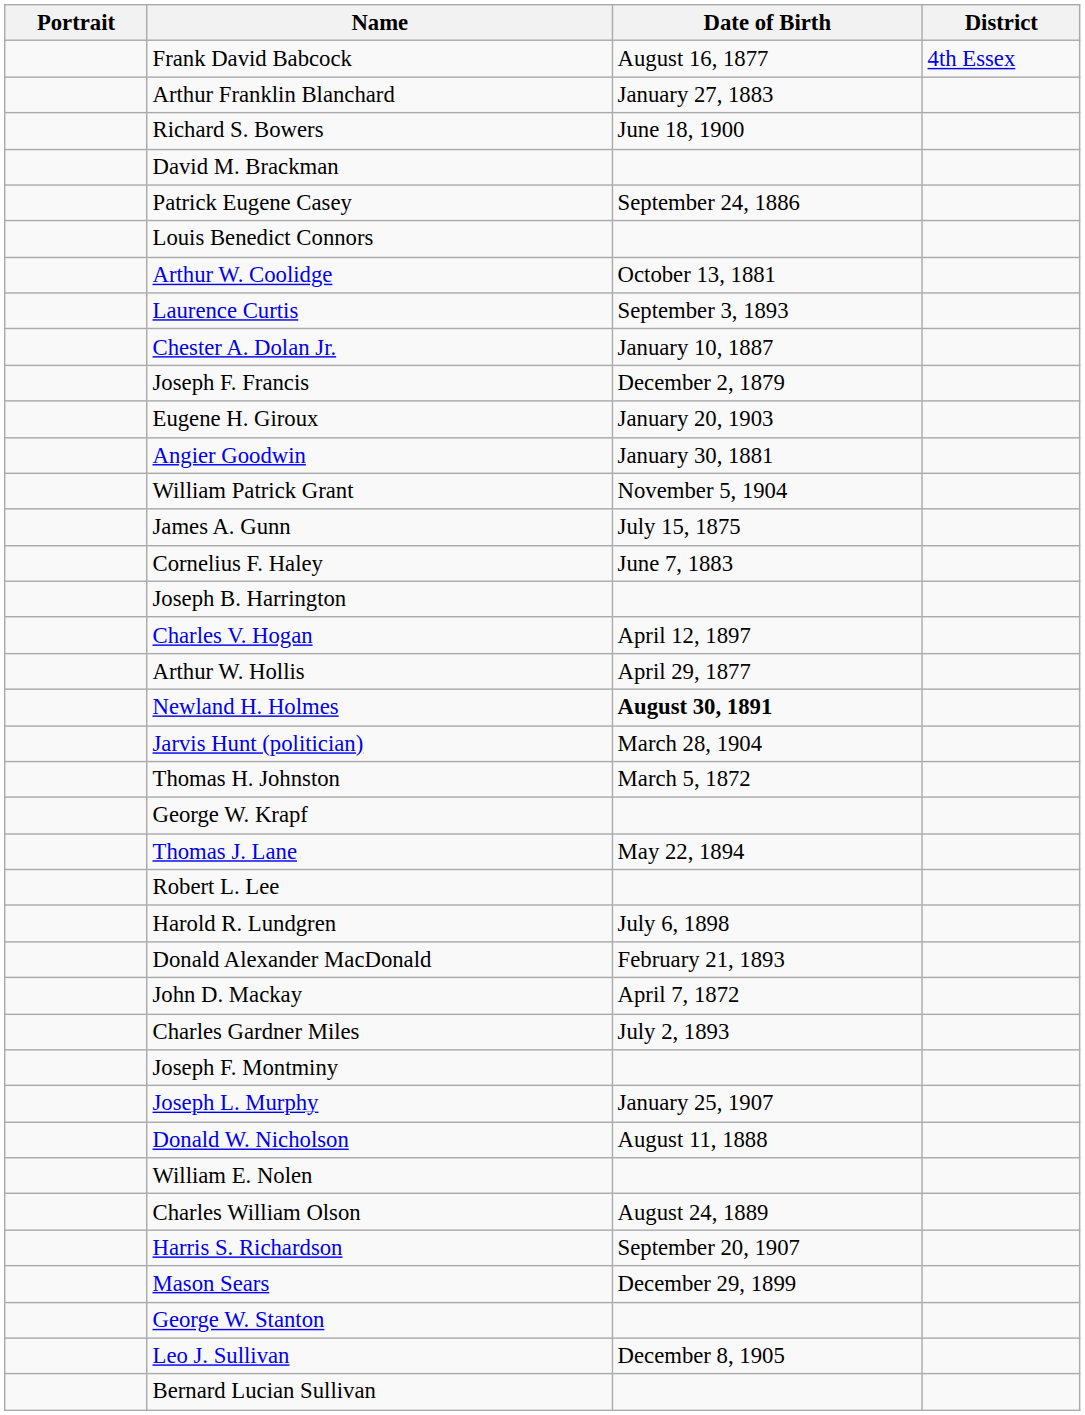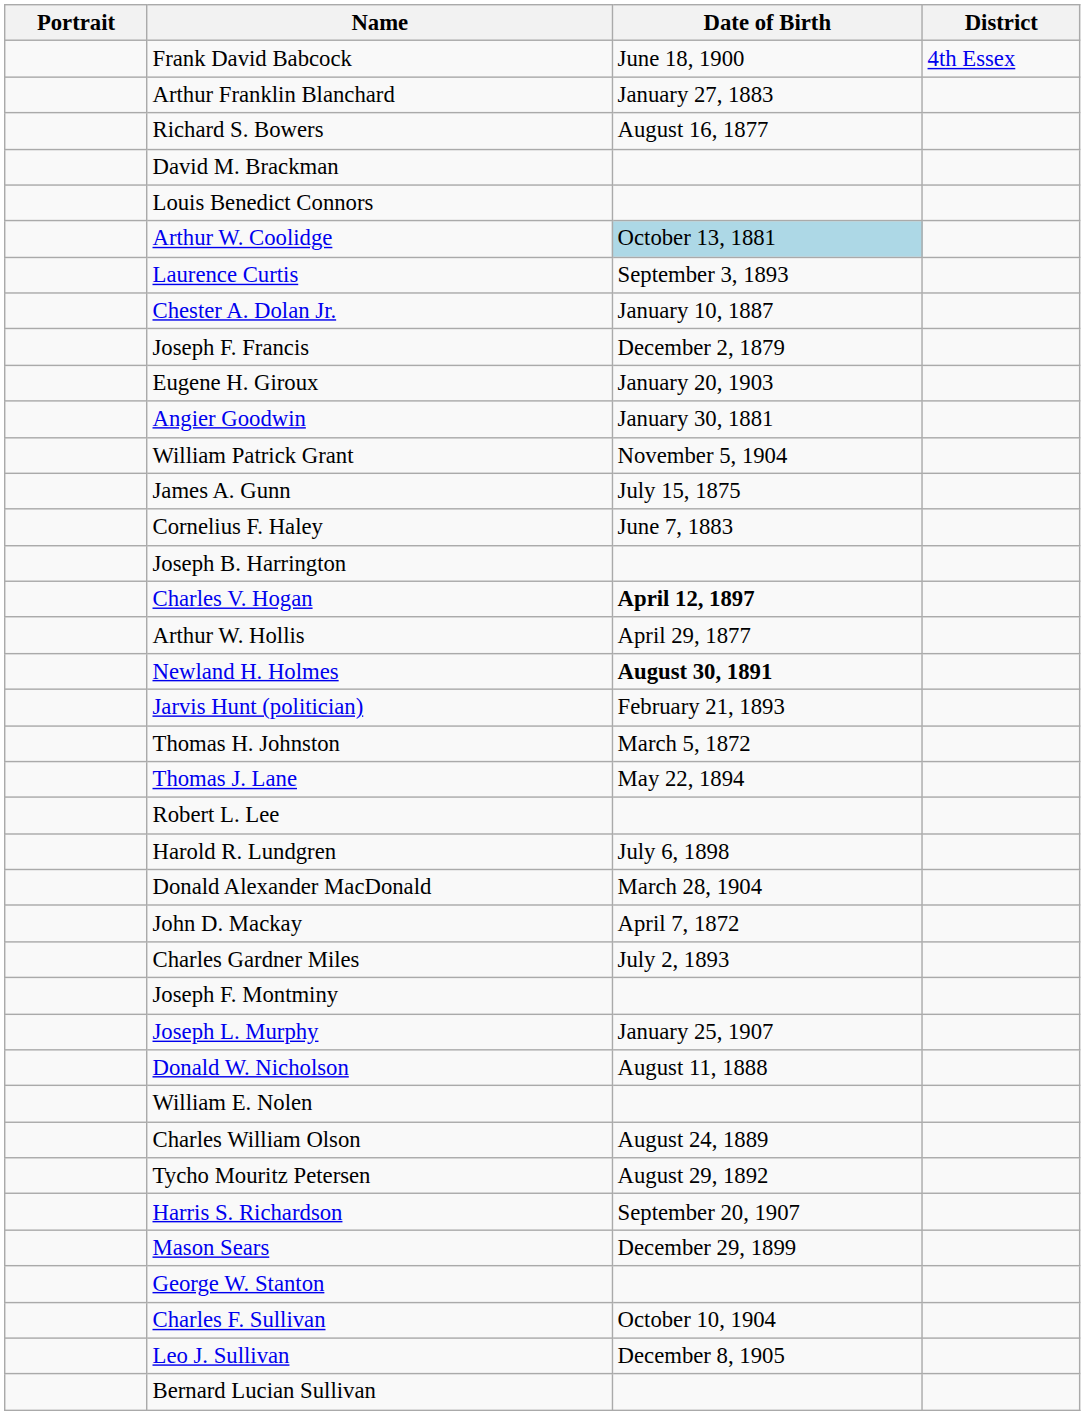Frank David Babcock | Date of Birth: August 16, 1877 -> June 18, 1900
Richard S. Bowers | Date of Birth: June 18, 1900 -> August 16, 1877
- row: Patrick Eugene Casey | September 24, 1886
Arthur W. Coolidge | Date of Birth: no background -> lightblue background
Charles V. Hogan | Date of Birth: normal -> bold
Jarvis Hunt (politician) | Date of Birth: March 28, 1904 -> February 21, 1893
- row: George W. Krapf
Donald Alexander MacDonald | Date of Birth: February 21, 1893 -> March 28, 1904
+ row: Tycho Mouritz Petersen | August 29, 1892
+ row: Charles F. Sullivan | October 10, 1904
